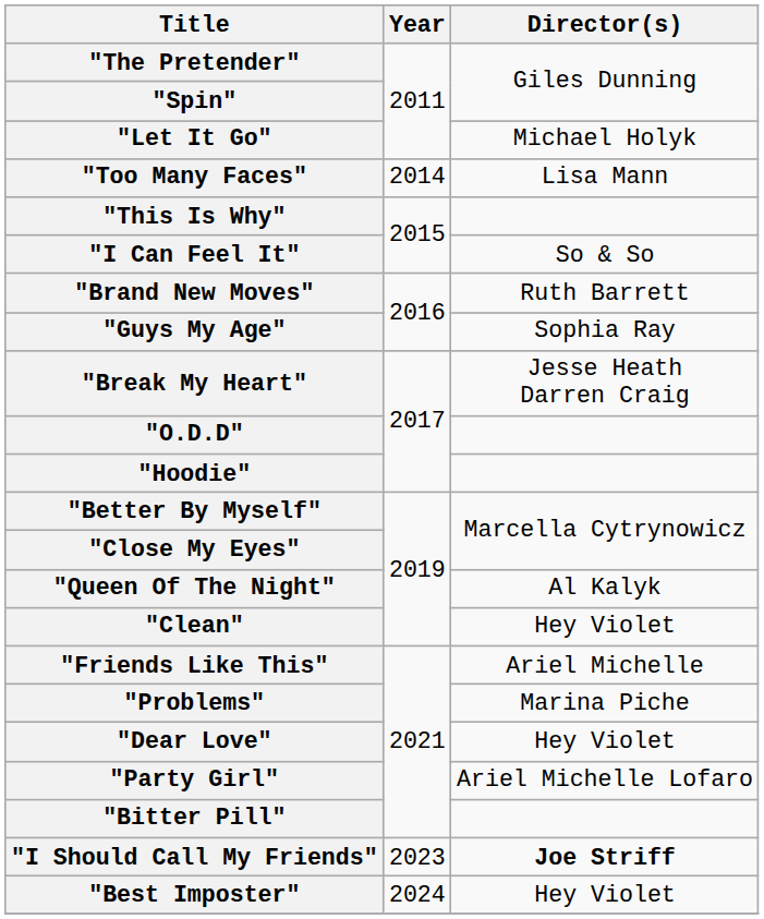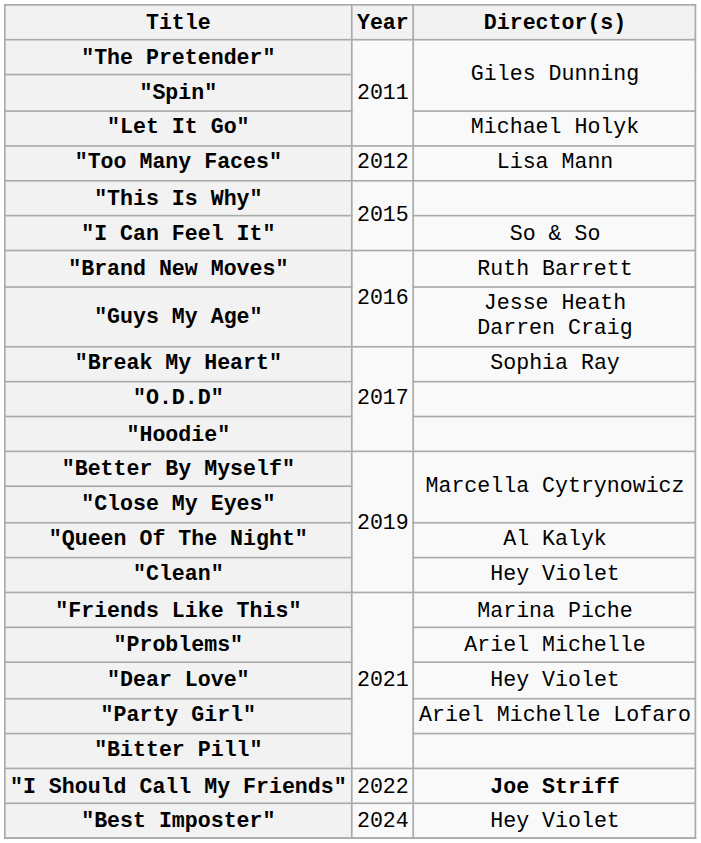"Too Many Faces" | Year: 2014 -> 2012
"Guys My Age" | Director(s): Sophia Ray -> Jesse Heath Darren Craig
"Break My Heart" | Director(s): Jesse Heath Darren Craig -> Sophia Ray
"Friends Like This" | Director(s): Ariel Michelle -> Marina Piche
"Problems" | Director(s): Marina Piche -> Ariel Michelle
"I Should Call My Friends" | Year: 2023 -> 2022
